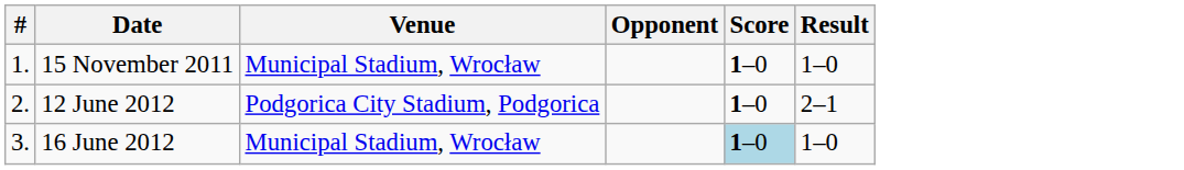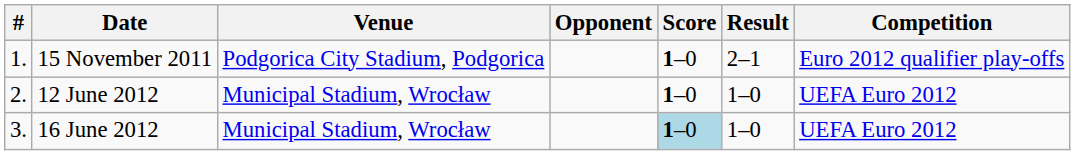+ column: Competition | Euro 2012 qualifier play-offs | UEFA Euro 2012 | UEFA Euro 2012
15 November 2011 | Venue: Municipal Stadium, Wrocław -> Podgorica City Stadium, Podgorica
15 November 2011 | Result: 1–0 -> 2–1
12 June 2012 | Venue: Podgorica City Stadium, Podgorica -> Municipal Stadium, Wrocław
12 June 2012 | Result: 2–1 -> 1–0
